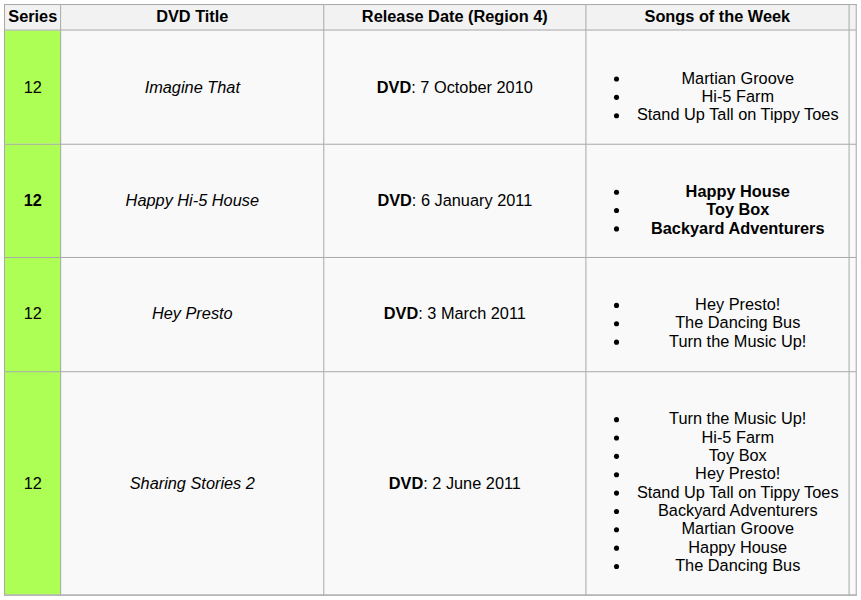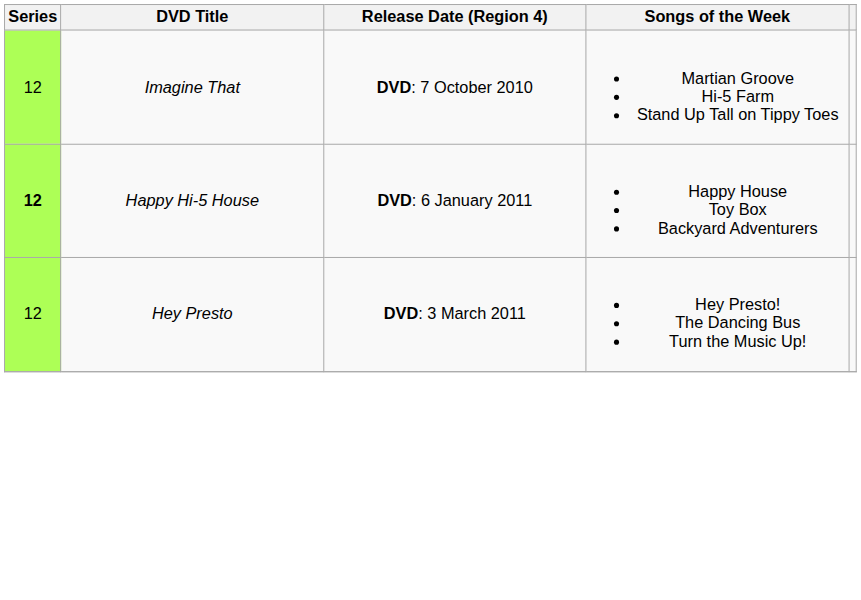Happy Hi-5 House | Songs of the Week: bold -> normal
- row: 12 | Sharing Stories 2 | DVD: 2 June 2011 | Turn the Music Up! Hi-5 Farm Toy Box Hey Presto! Stand Up Tall on Tippy Toes Backyard Adventurers Martian Groove Happy House The Dancing Bus
